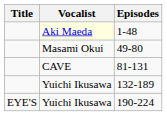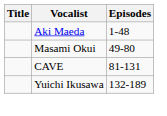1-48 | Vocalist: lightyellow background -> no background
- row: EYE'S | Yuichi Ikusawa | 190-224
